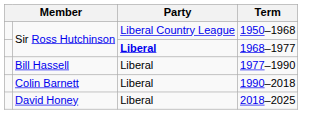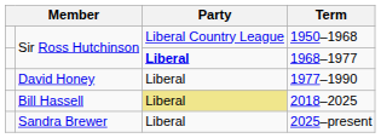1977–1990 | column 2: Bill Hassell -> David Honey
- row: Colin Barnett | Liberal | 1990–2018
2018–2025 | column 2: David Honey -> Bill Hassell
2018–2025 | Party: no background -> khaki background
+ row: Sandra Brewer | Liberal | 2025–present
